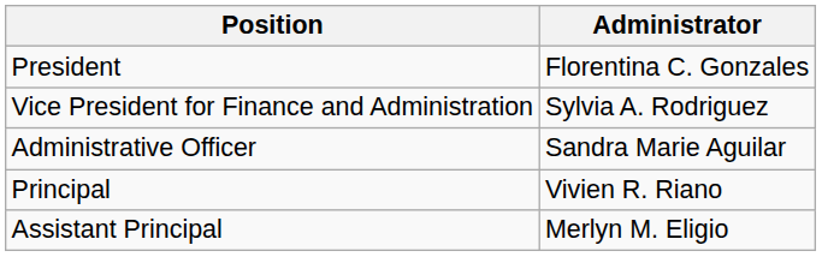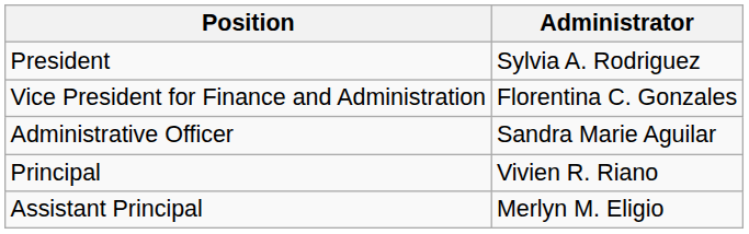President | Administrator: Florentina C. Gonzales -> Sylvia A. Rodriguez
Vice President for Finance and Administration | Administrator: Sylvia A. Rodriguez -> Florentina C. Gonzales
